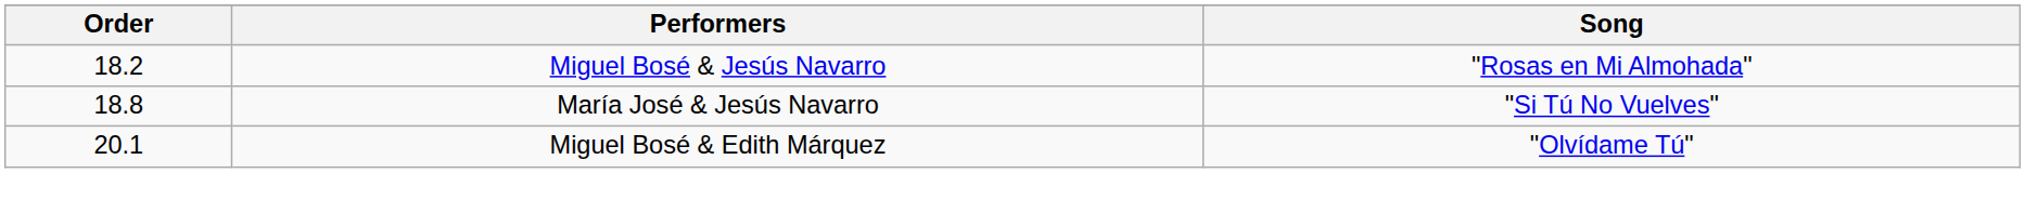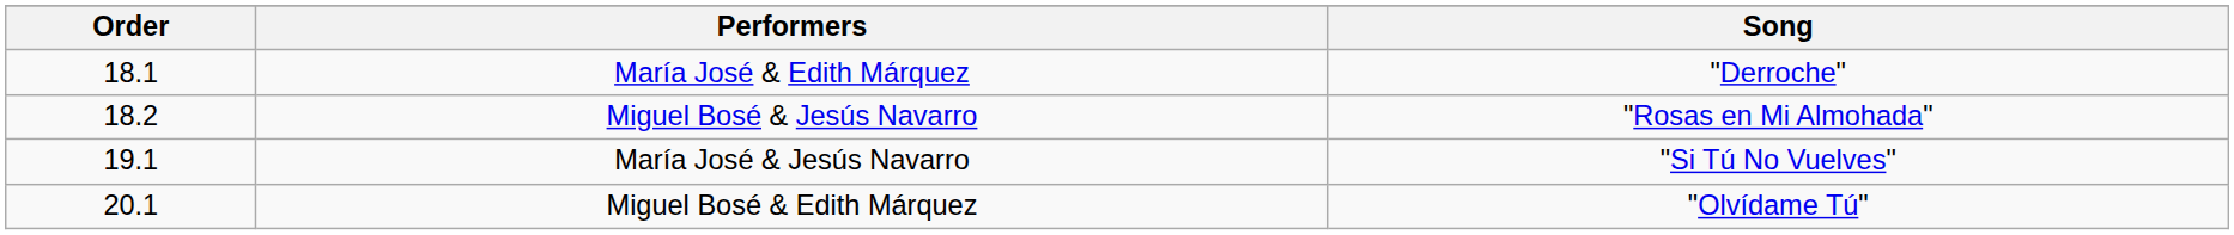+ row: 18.1 | María José & Edith Márquez | "Derroche"
María José & Jesús Navarro | Order: 18.8 -> 19.1
